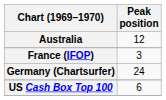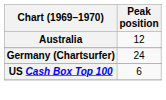- row: France (IFOP) | 3
